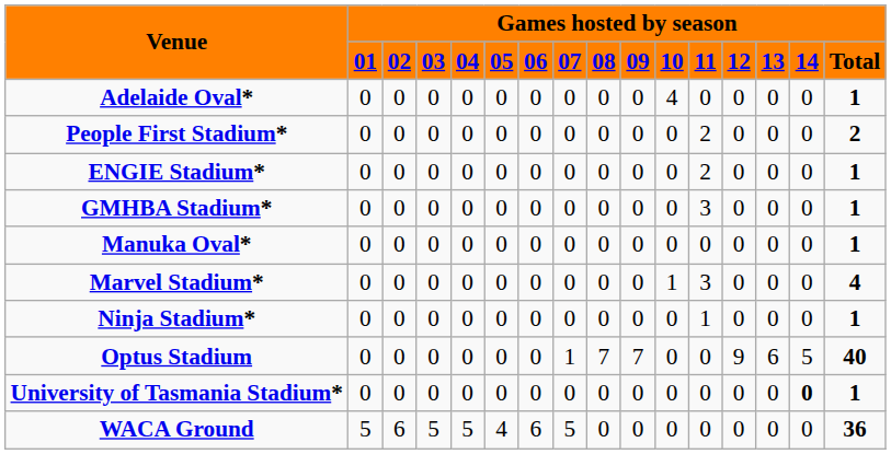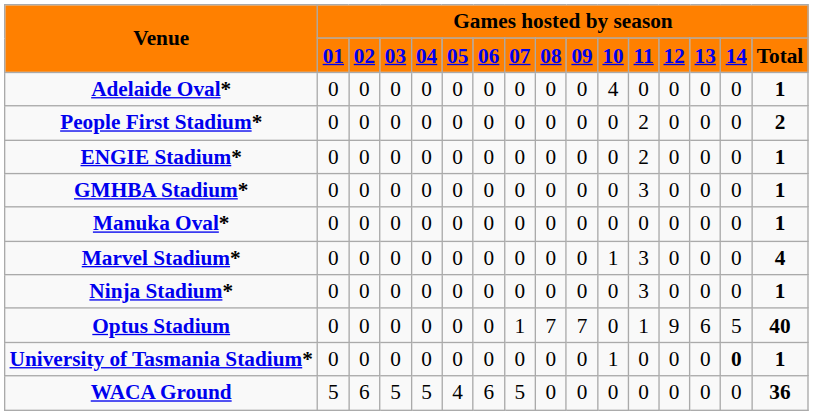Ninja Stadium* | column 12: 1 -> 3
Optus Stadium | column 12: 0 -> 1
University of Tasmania Stadium* | column 11: 0 -> 1
